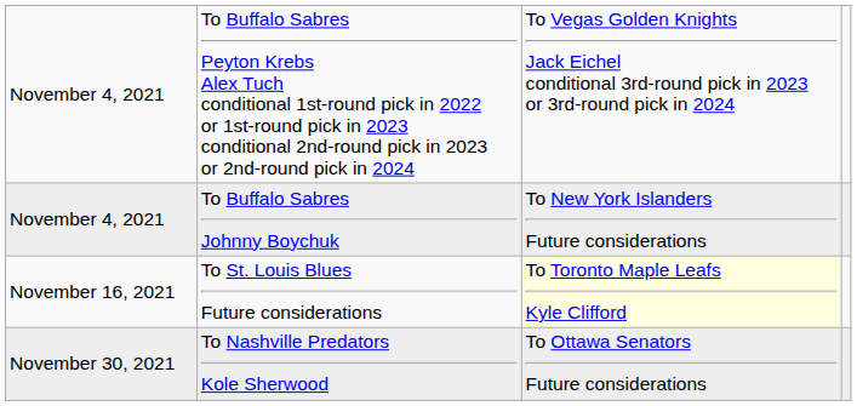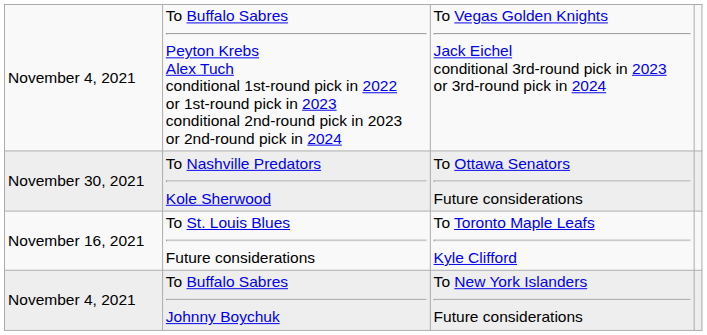rows swapped: November 4, 2021 / To Buffalo Sabres Johnny Boychuk <-> November 30, 2021
November 16, 2021 | column 3: lightyellow background -> no background
